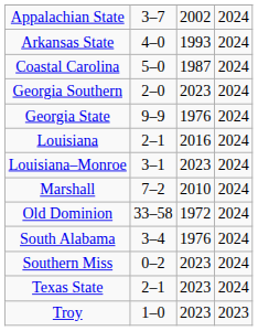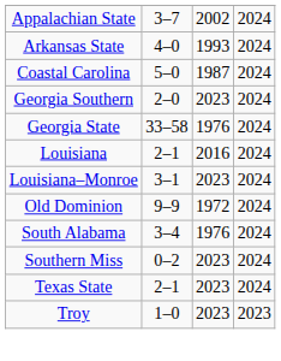Georgia State | column 2: 9–9 -> 33–58
- row: Marshall | 7–2 | 2010 | 2024
Old Dominion | column 2: 33–58 -> 9–9
